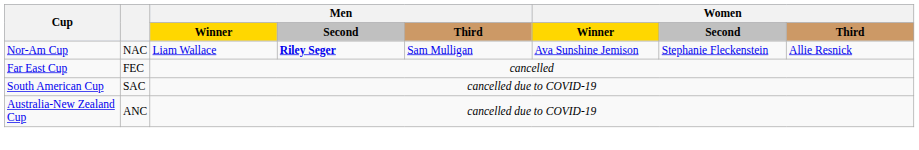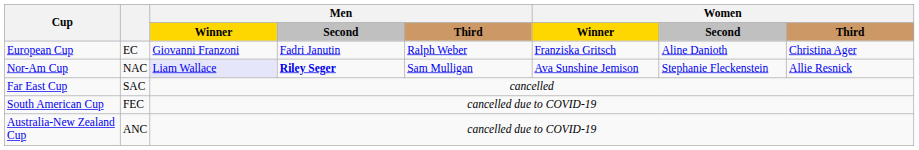+ row: European Cup | EC | Giovanni Franzoni | Fadri Janutin | Ralph Weber | Franziska Gritsch | Aline Danioth | Christina Ager
Nor-Am Cup | Men / Winner: no background -> lavender background
Far East Cup | column 2: FEC -> SAC
South American Cup | column 2: SAC -> FEC
